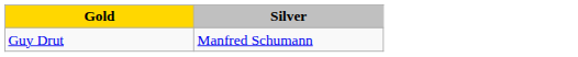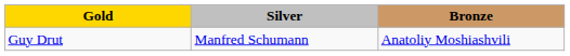+ column: Bronze | Anatoliy Moshiashvili
